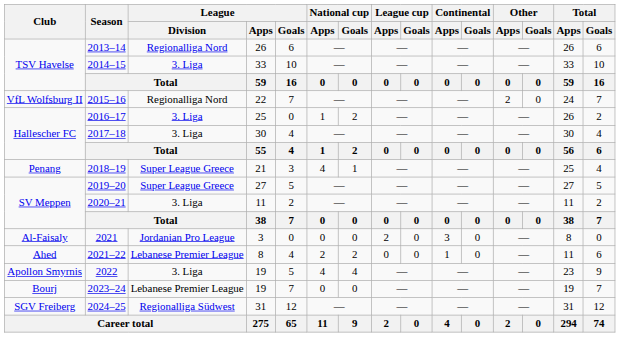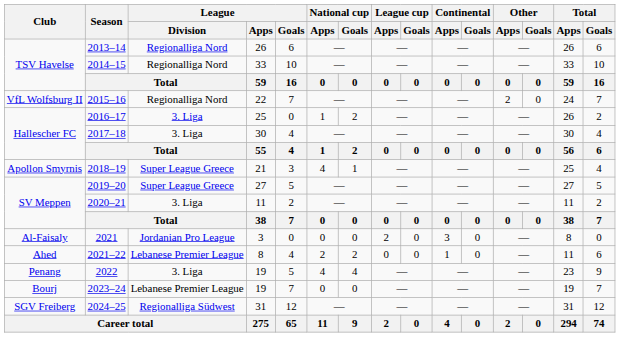2014–15 | League / Division: 3. Liga -> Regionalliga Nord
2018–19 | Club: Penang -> Apollon Smyrnis
2022 | Club: Apollon Smyrnis -> Penang
